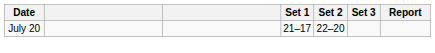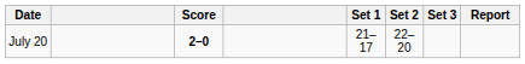+ column: Score | 2–0
